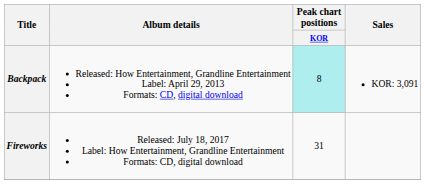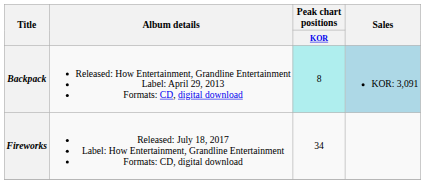Backpack | Sales: no background -> lightblue background
Fireworks | Peak chart positions / KOR: 31 -> 34
